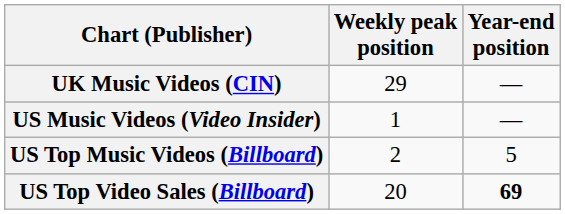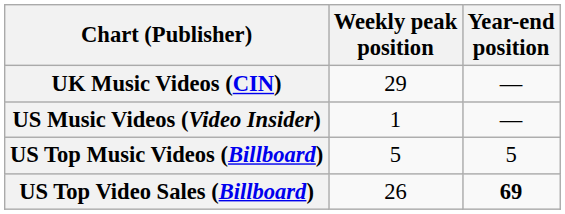US Top Music Videos (Billboard) | Weekly peak position: 2 -> 5
US Top Video Sales (Billboard) | Weekly peak position: 20 -> 26
